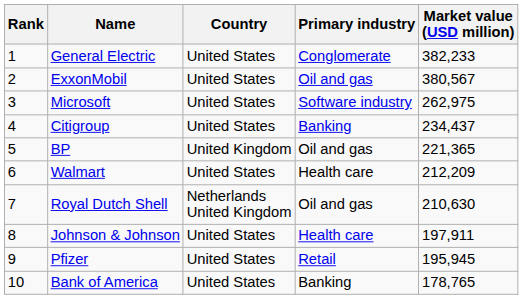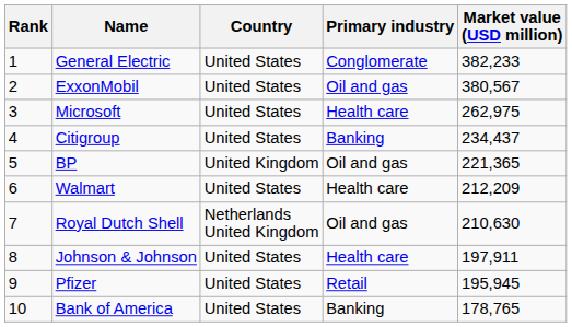Microsoft | Primary industry: Software industry -> Health care
